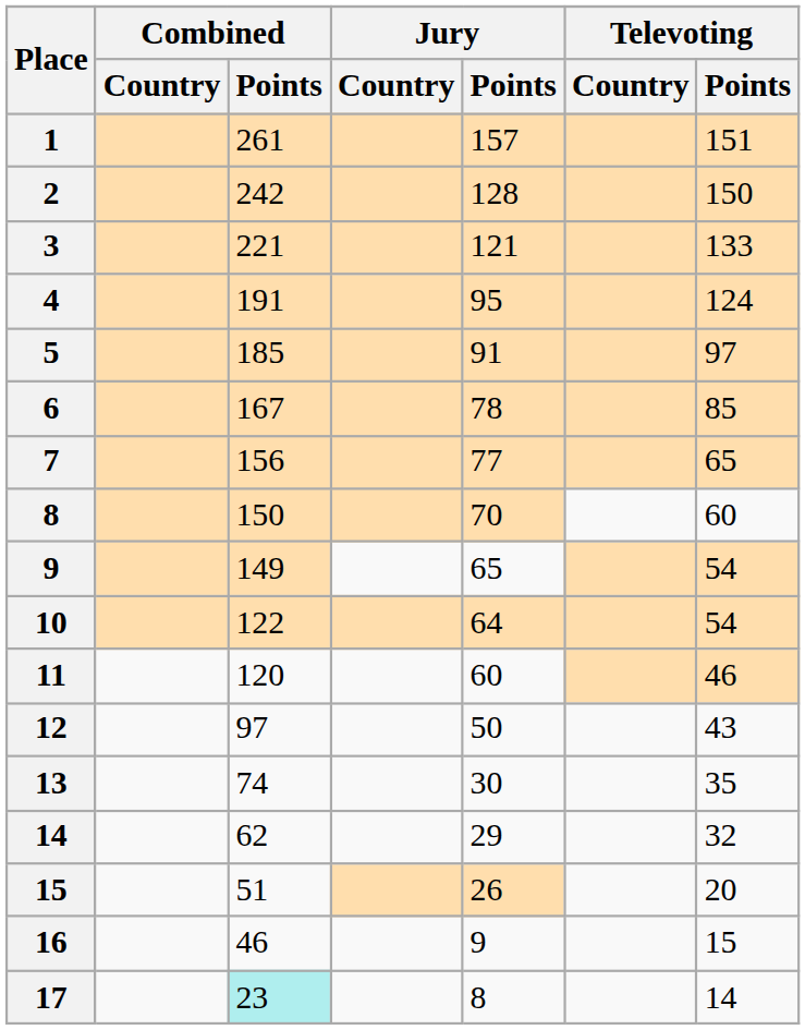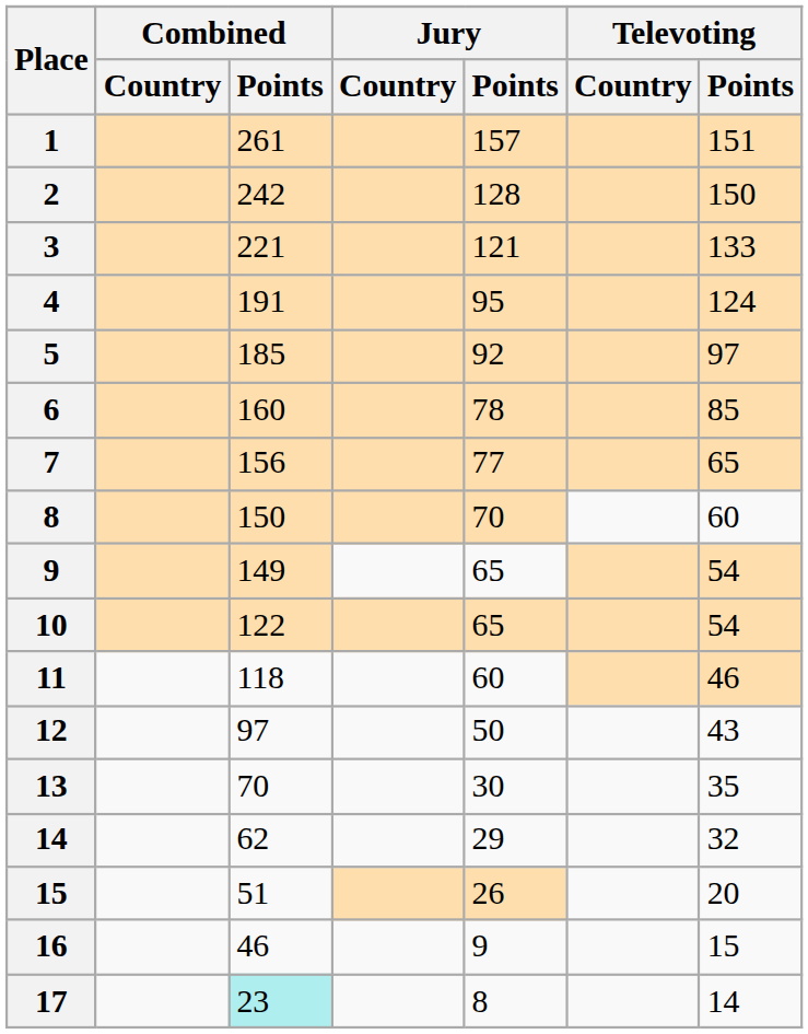5 | Jury / Points: 91 -> 92
6 | Combined / Points: 167 -> 160
10 | Jury / Points: 64 -> 65
11 | Combined / Points: 120 -> 118
13 | Combined / Points: 74 -> 70
